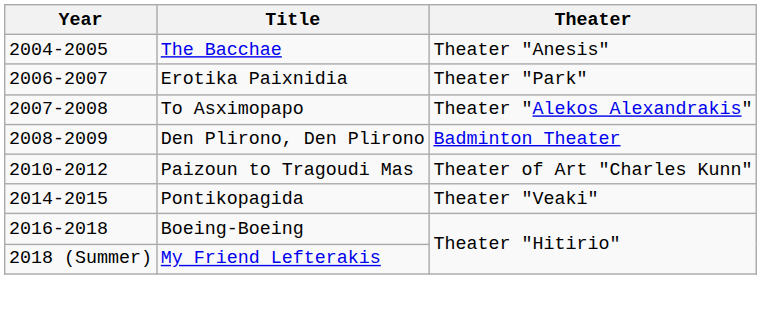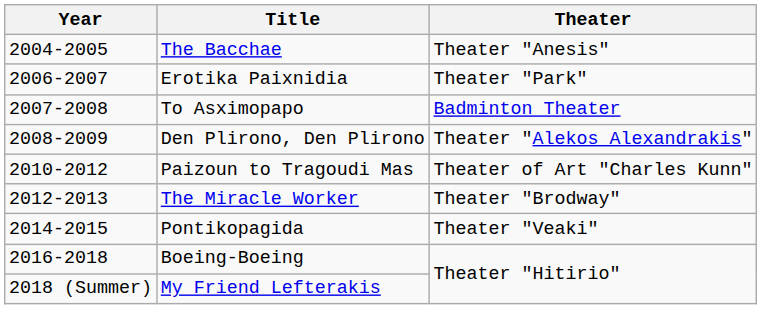To Asximopapo | Theater: Theater "Alekos Alexandrakis" -> Badminton Theater
Den Plirono, Den Plirono | Theater: Badminton Theater -> Theater "Alekos Alexandrakis"
+ row: 2012-2013 | The Miracle Worker | Theater "Brodway"
